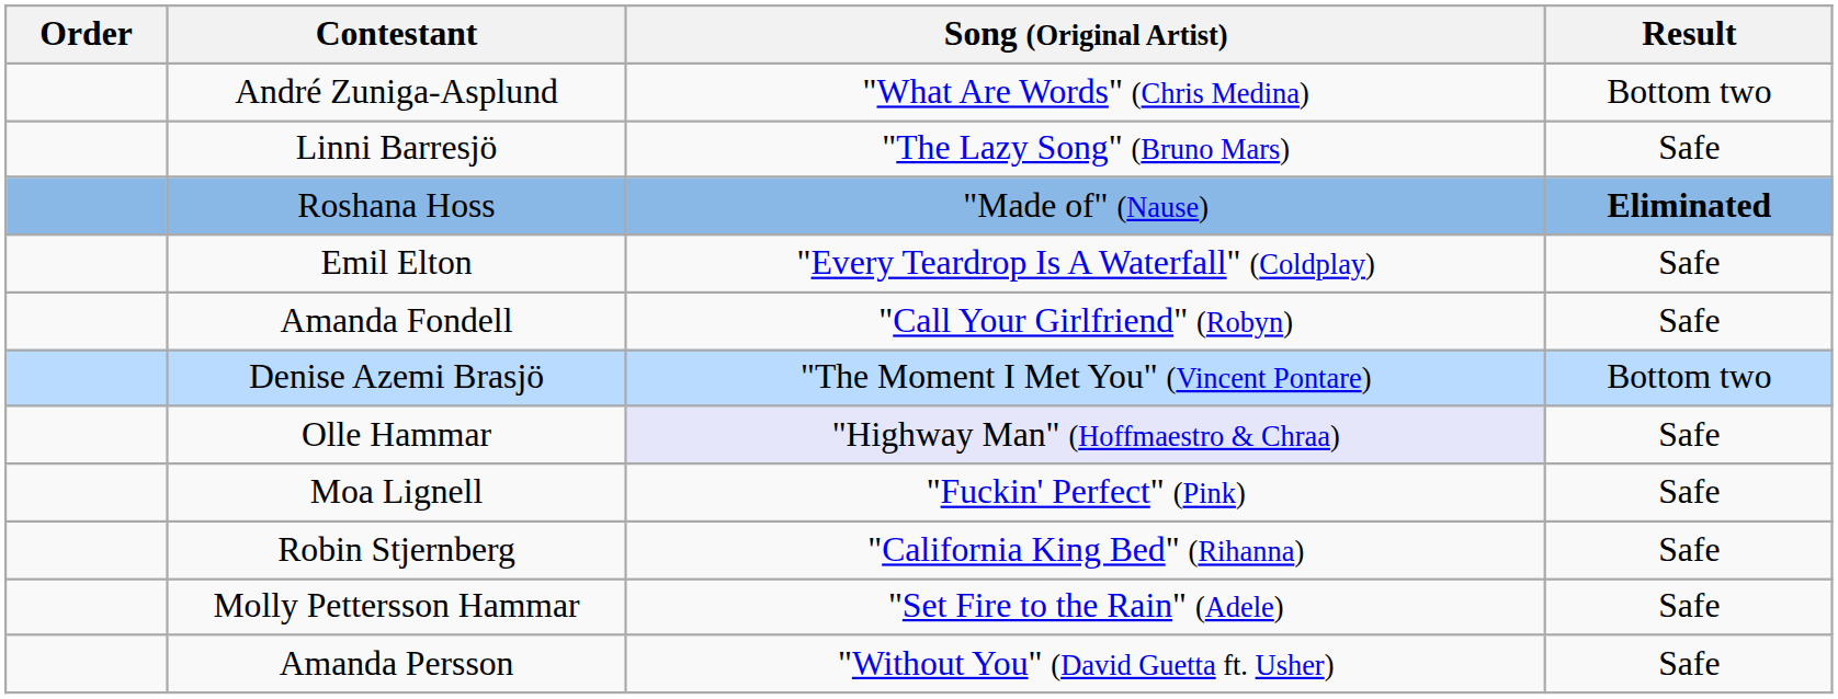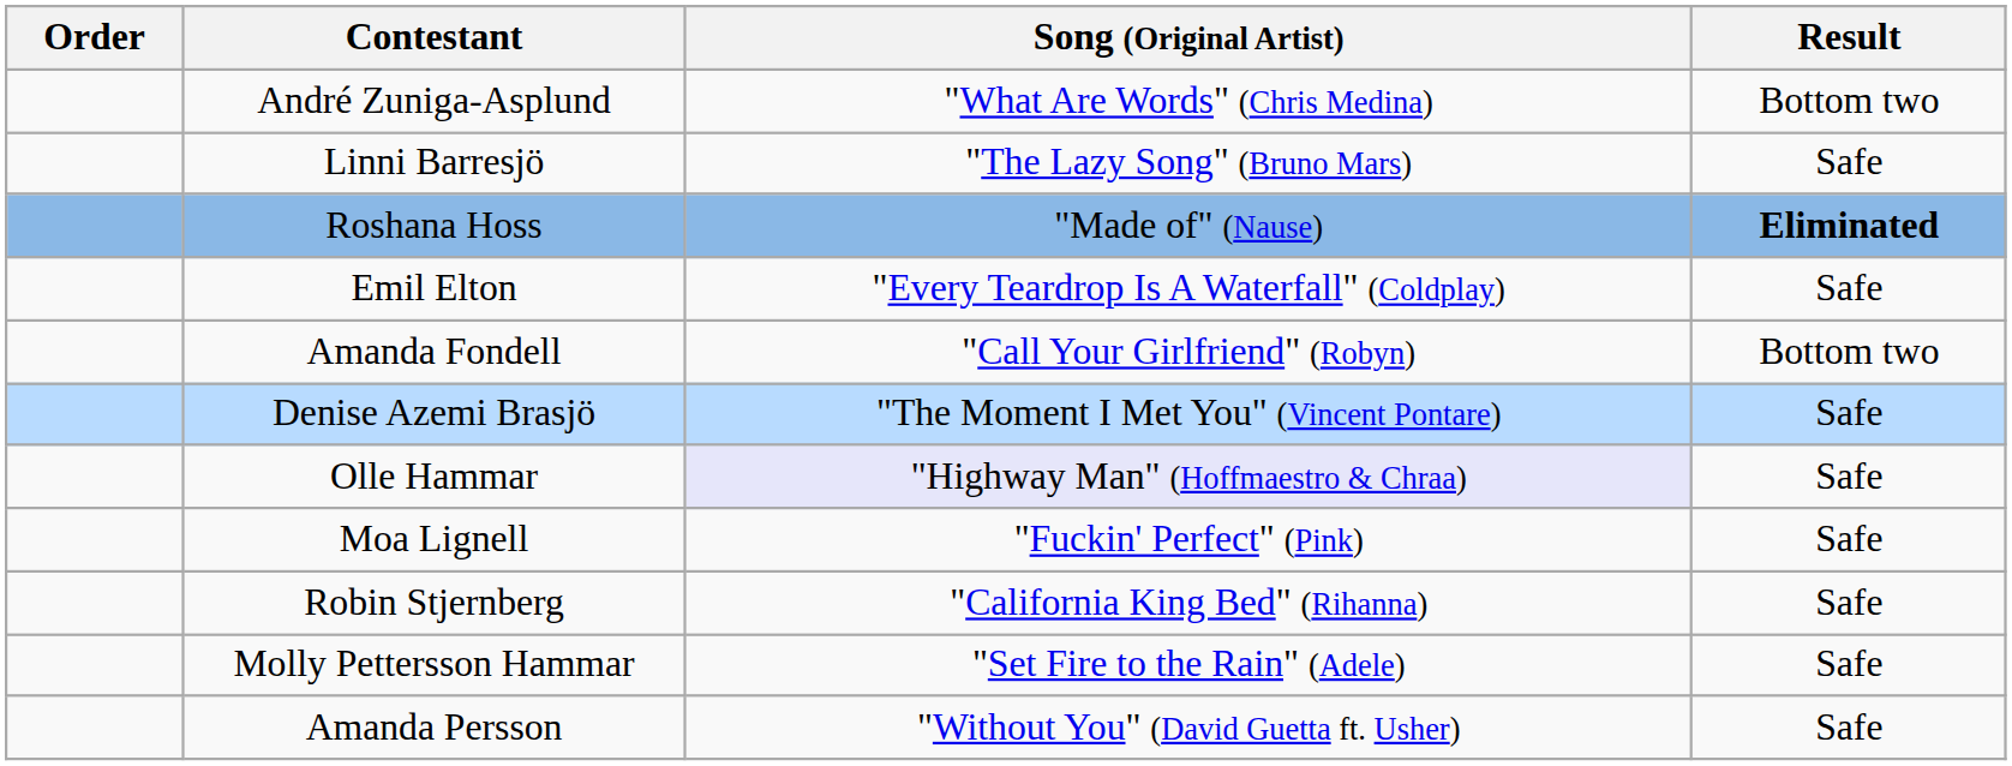Amanda Fondell | Result: Safe -> Bottom two
Denise Azemi Brasjö | Result: Bottom two -> Safe
